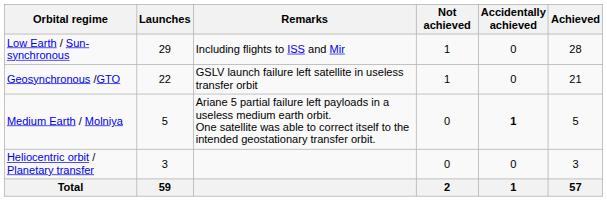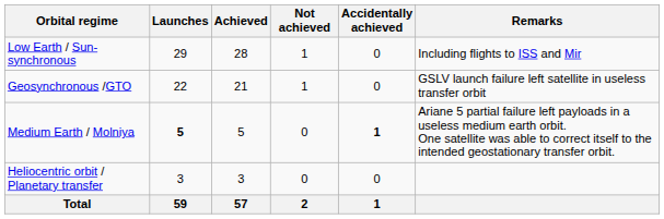columns swapped: Achieved <-> Remarks
Medium Earth / Molniya | Launches: normal -> bold
